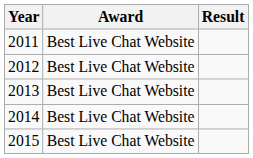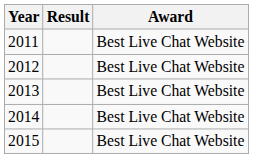columns swapped: Result <-> Award
